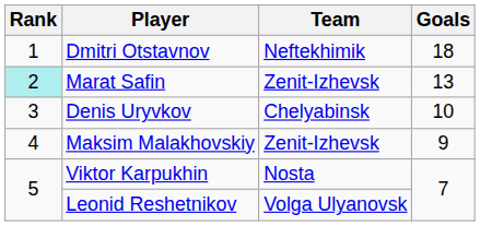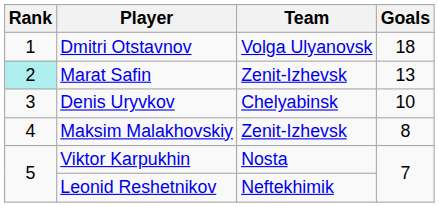Dmitri Otstavnov | Team: Neftekhimik -> Volga Ulyanovsk
Maksim Malakhovskiy | Goals: 9 -> 8
Leonid Reshetnikov | Team: Volga Ulyanovsk -> Neftekhimik
